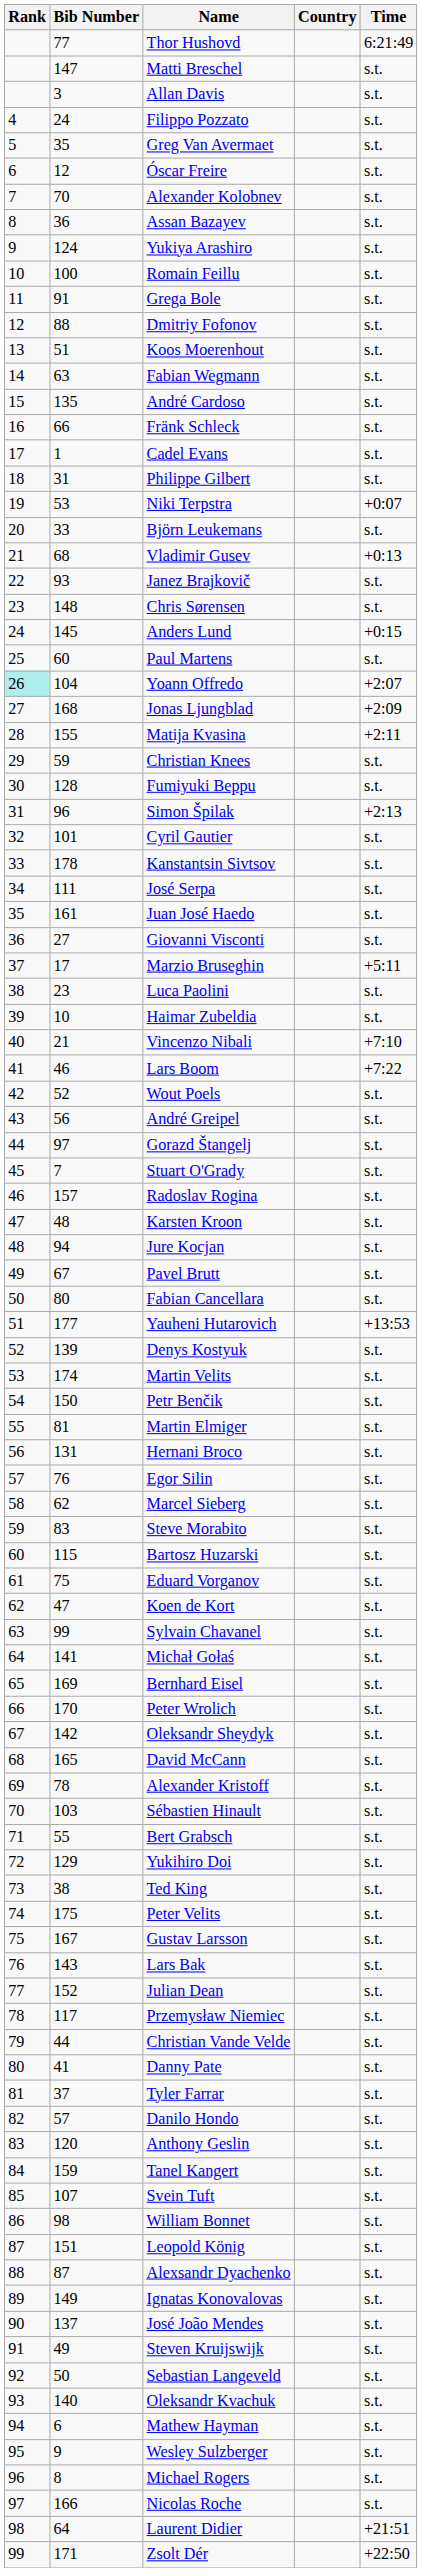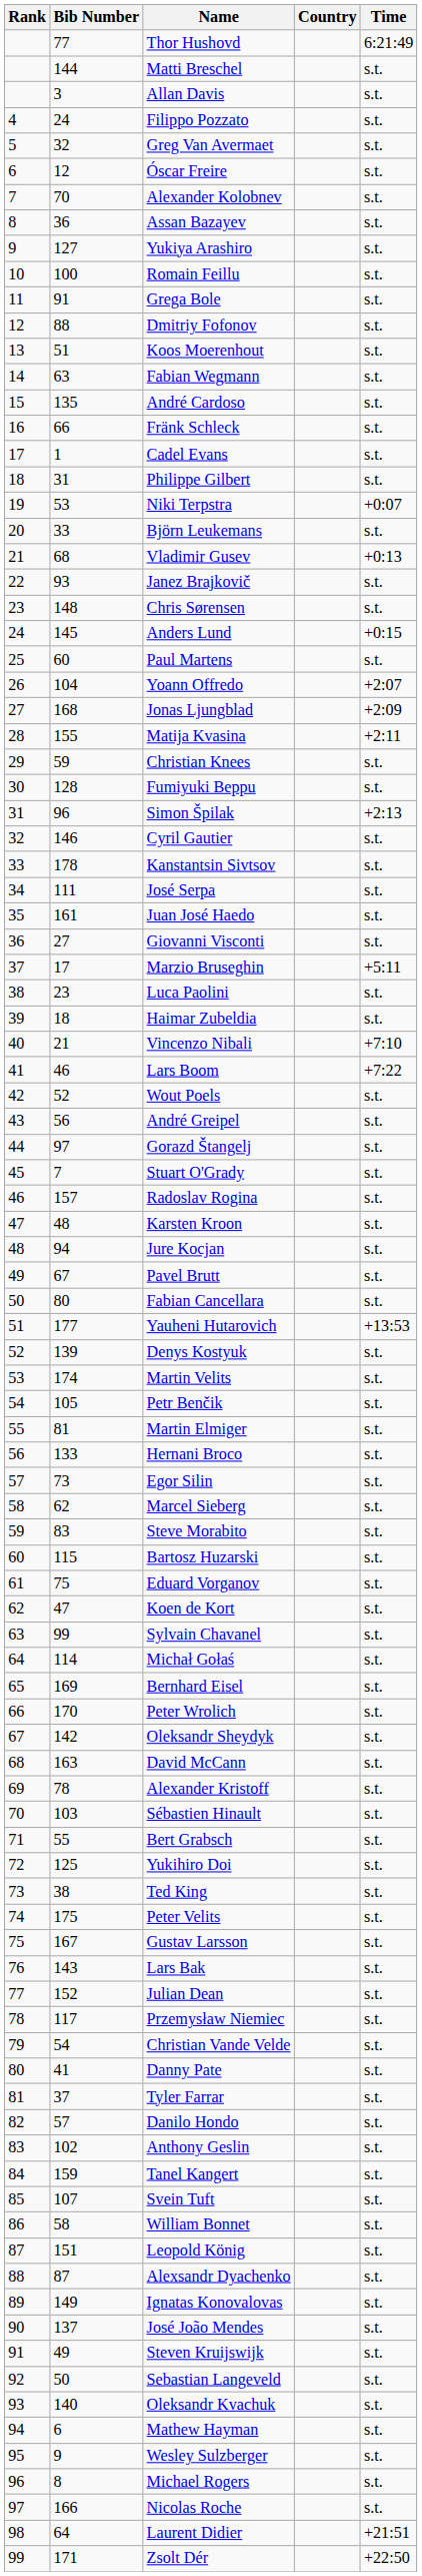Matti Breschel | Bib Number: 147 -> 144
Greg Van Avermaet | Bib Number: 35 -> 32
Yukiya Arashiro | Bib Number: 124 -> 127
Yoann Offredo | Rank: paleturquoise background -> no background
Cyril Gautier | Bib Number: 101 -> 146
Haimar Zubeldia | Bib Number: 10 -> 18
Petr Benčik | Bib Number: 150 -> 105
Hernani Broco | Bib Number: 131 -> 133
Egor Silin | Bib Number: 76 -> 73
Michał Gołaś | Bib Number: 141 -> 114
David McCann | Bib Number: 165 -> 163
Yukihiro Doi | Bib Number: 129 -> 125
Christian Vande Velde | Bib Number: 44 -> 54
Anthony Geslin | Bib Number: 120 -> 102
William Bonnet | Bib Number: 98 -> 58
